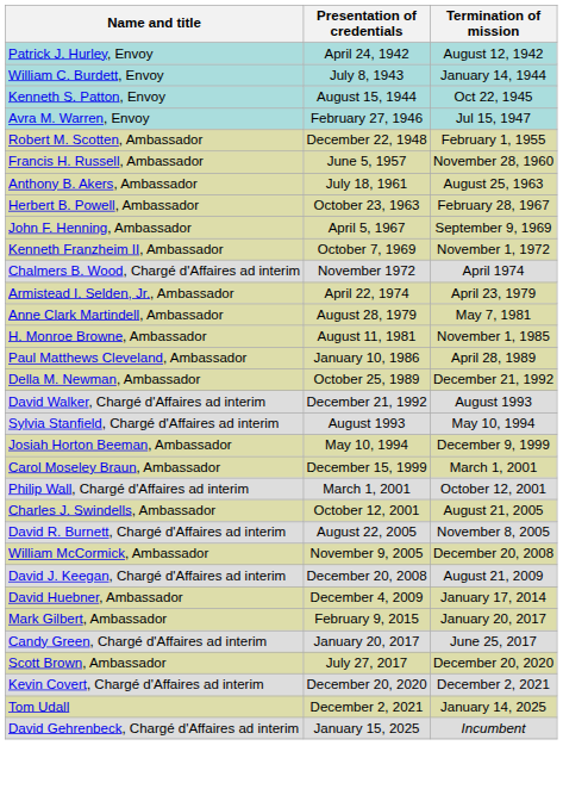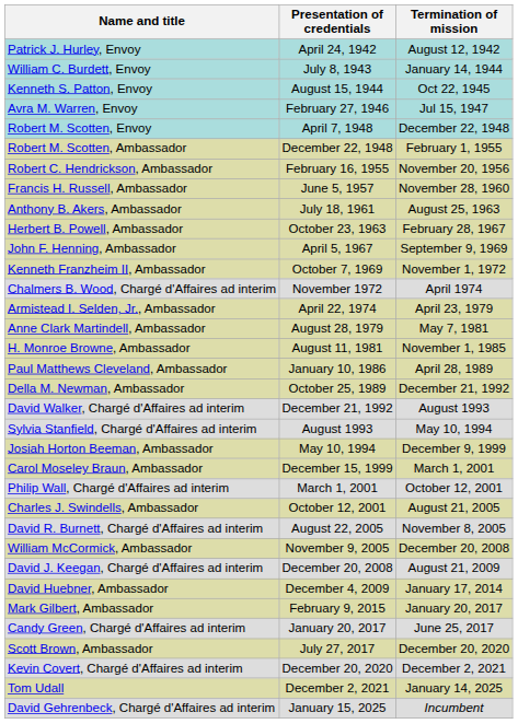+ row: Robert M. Scotten, Envoy | April 7, 1948 | December 22, 1948
+ row: Robert C. Hendrickson, Ambassador | February 16, 1955 | November 20, 1956
